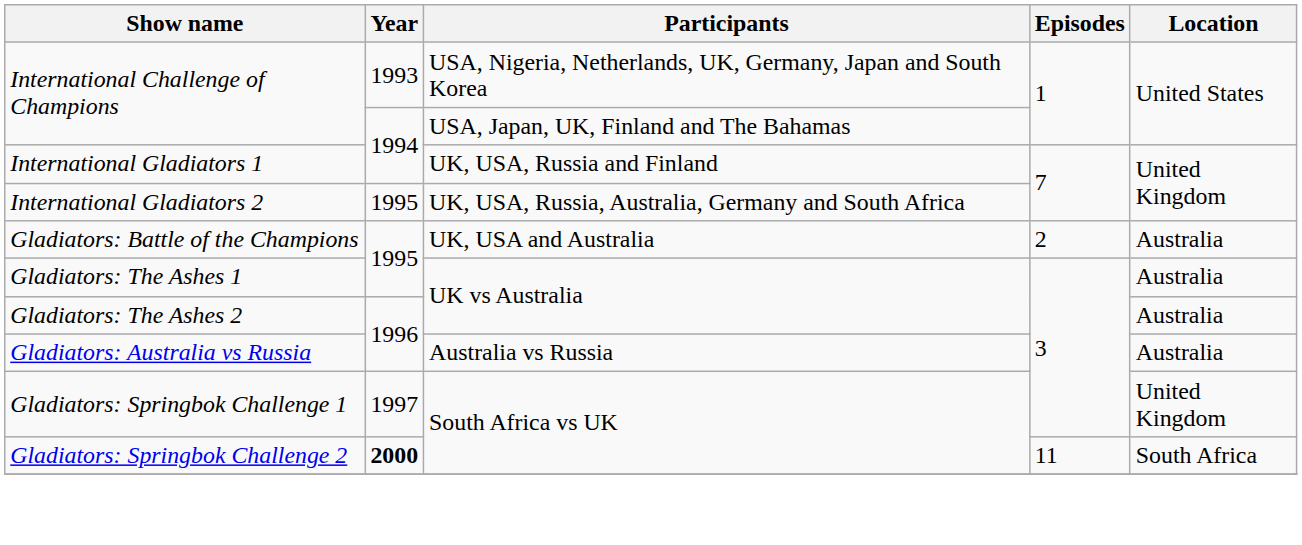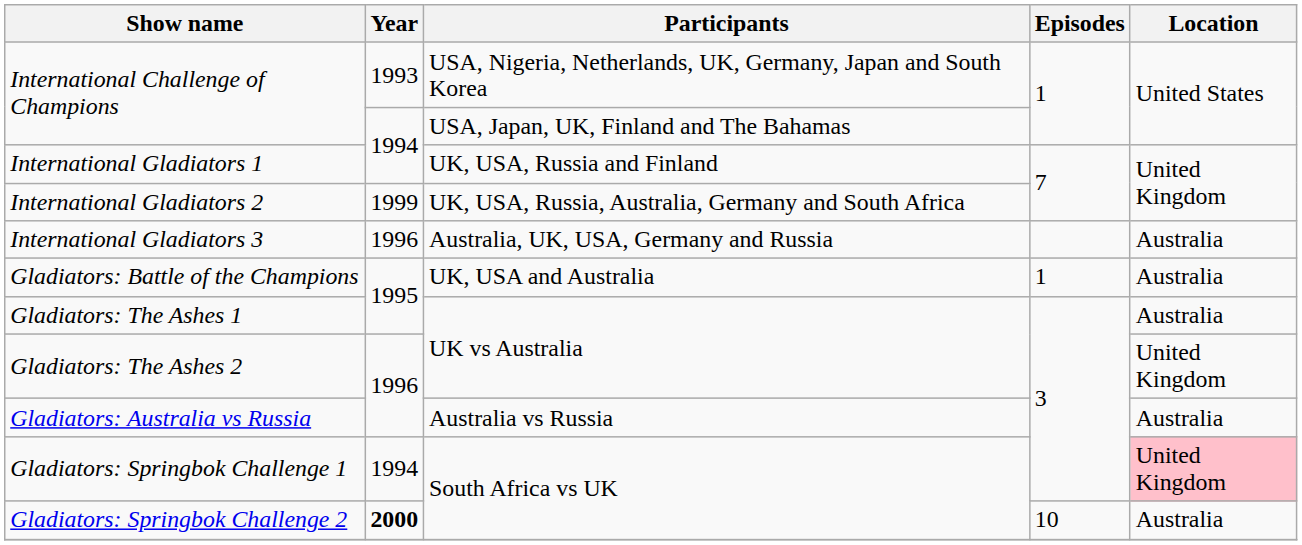International Gladiators 2 | Year: 1995 -> 1999
+ row: International Gladiators 3 | 1996 | Australia, UK, USA, Germany and Russia | Australia
Gladiators: Battle of the Champions | Episodes: 2 -> 1
Gladiators: The Ashes 2 | Location: Australia -> United Kingdom
Gladiators: Springbok Challenge 1 | Year: 1997 -> 1994
Gladiators: Springbok Challenge 1 | Location: no background -> pink background
Gladiators: Springbok Challenge 2 | Episodes: 11 -> 10
Gladiators: Springbok Challenge 2 | Location: South Africa -> Australia
